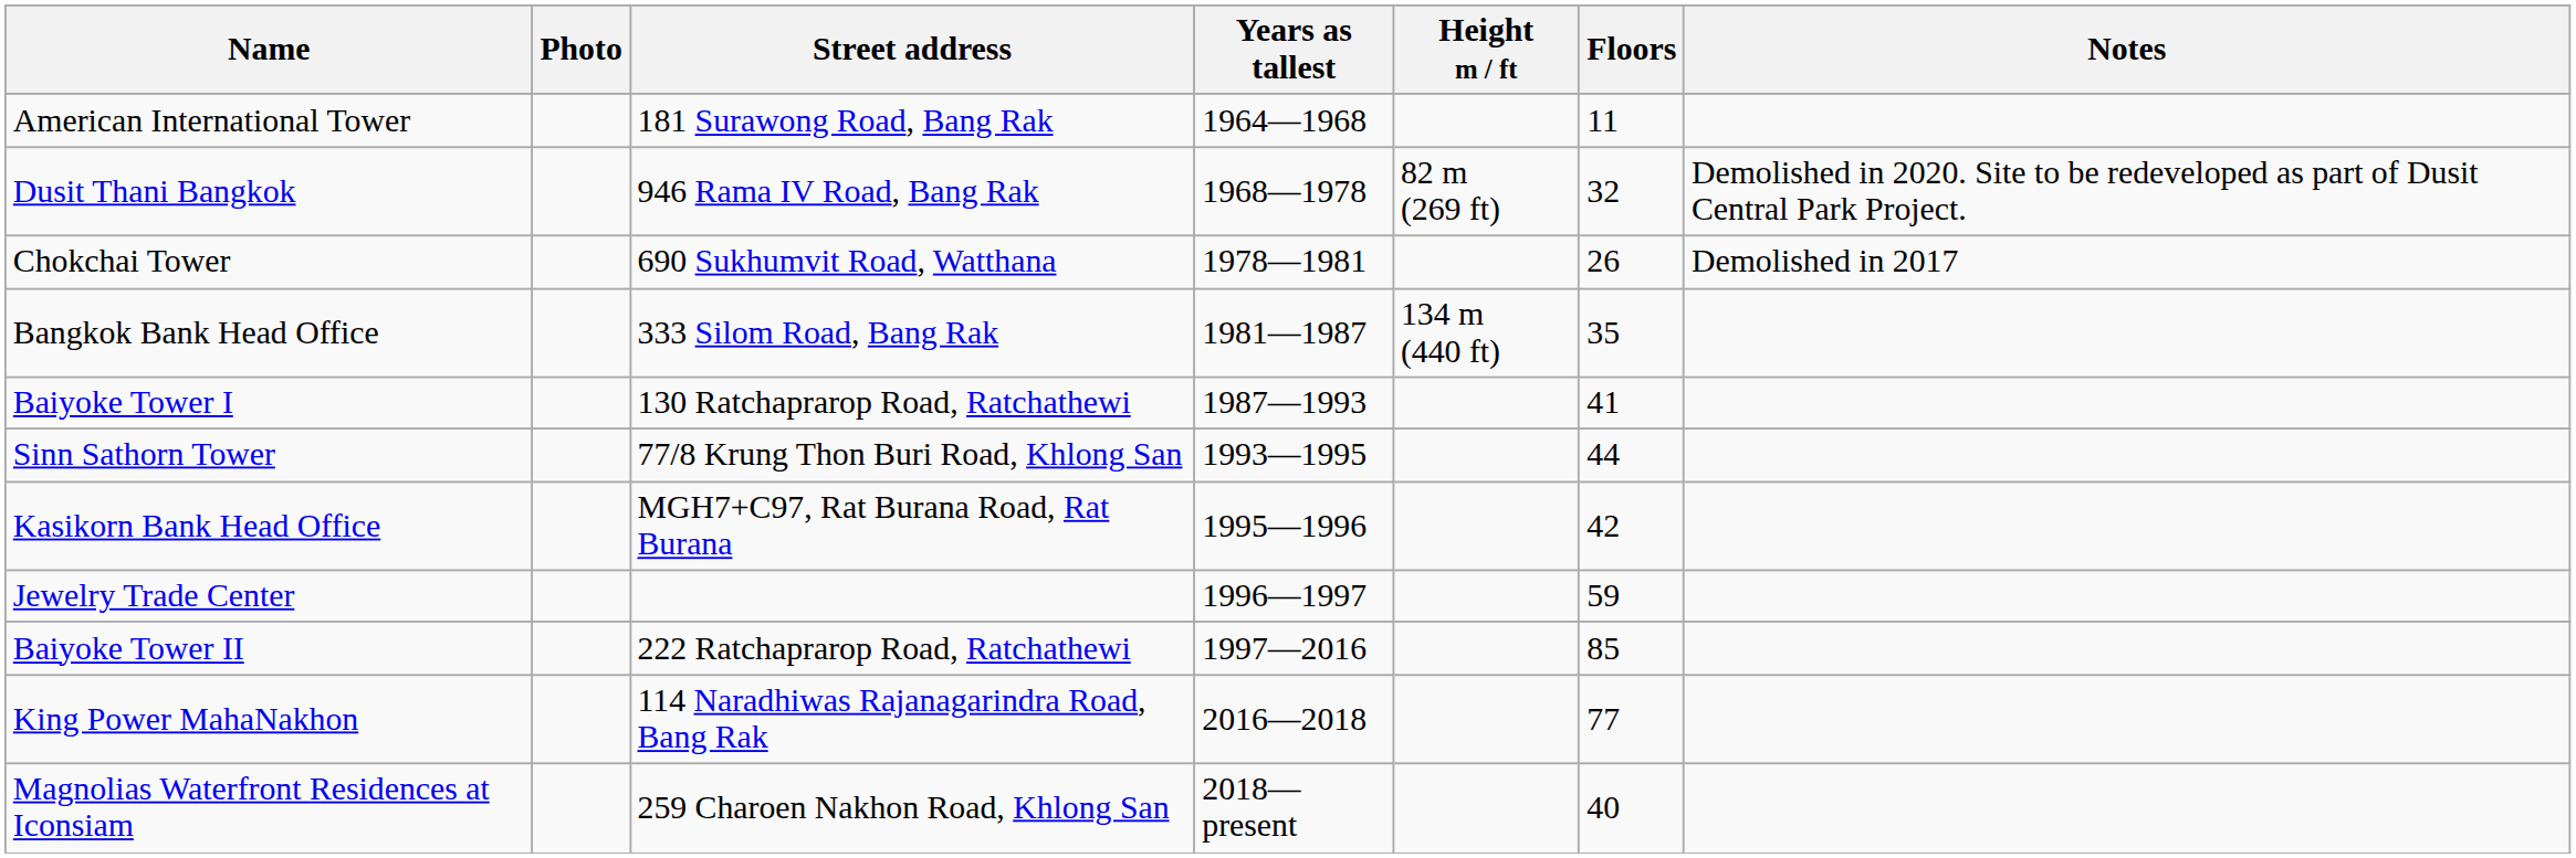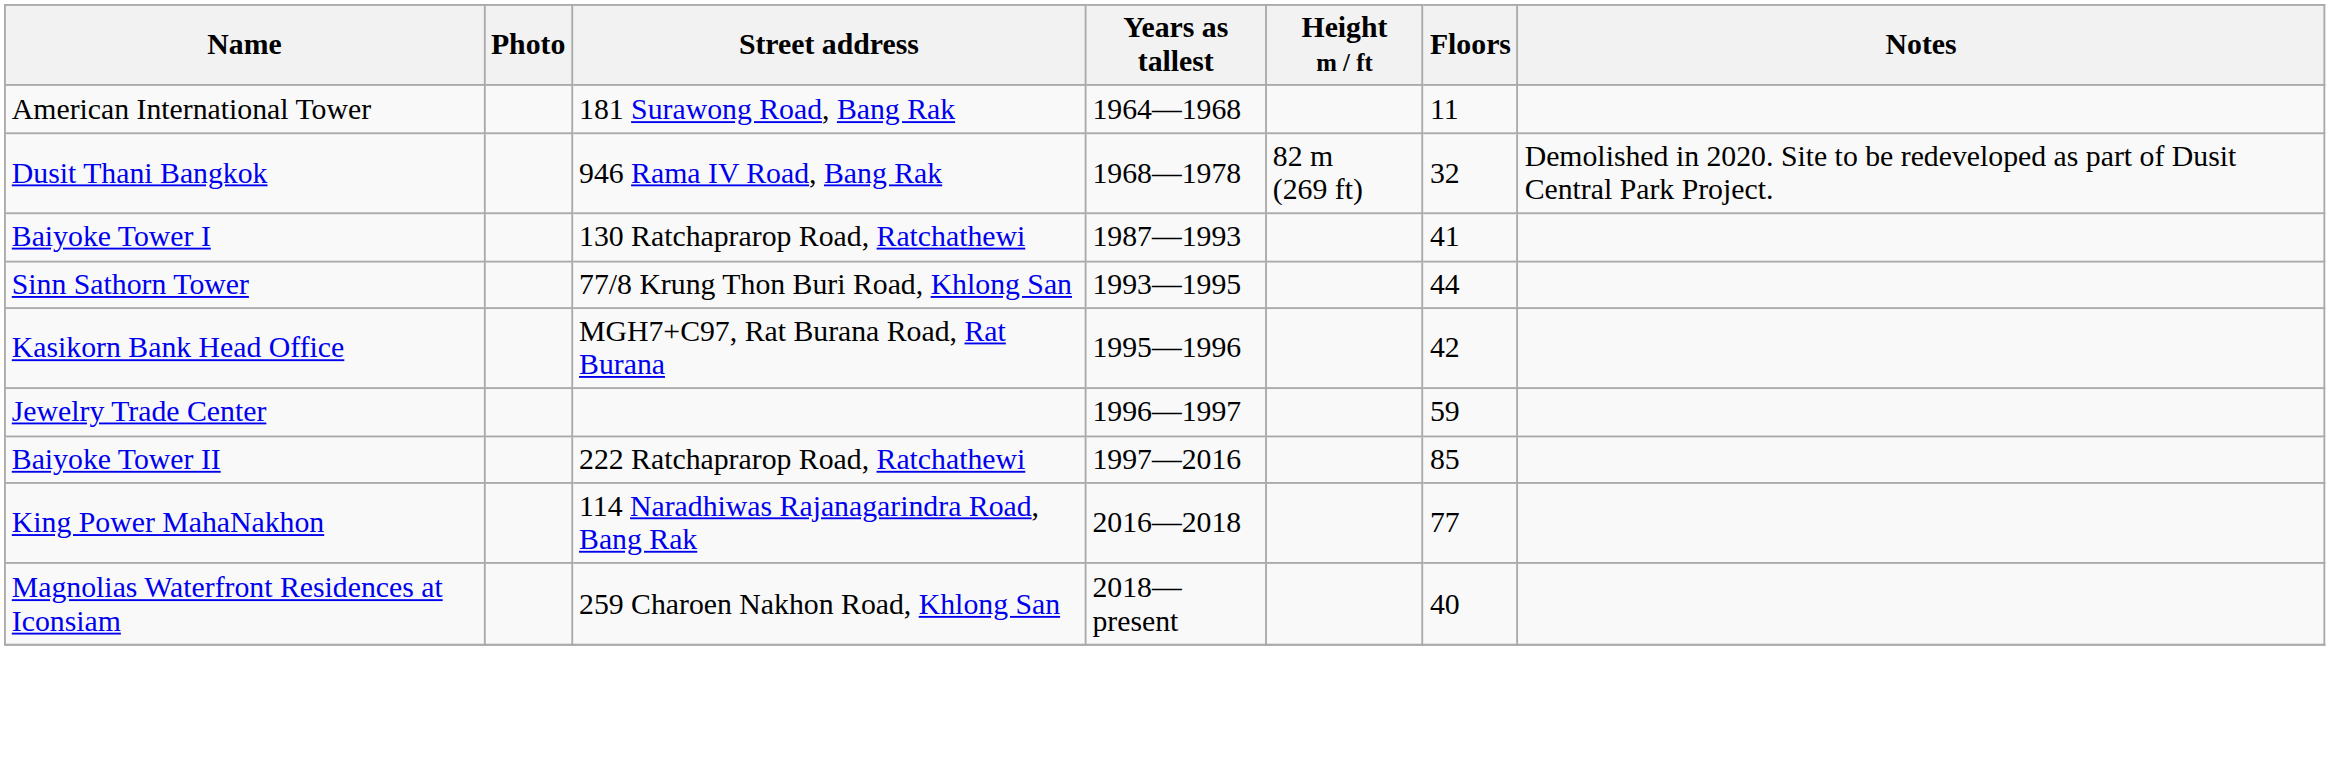- row: Chokchai Tower | 690 Sukhumvit Road, Watthana | 1978—1981 | 26 | Demolished in 2017
- row: Bangkok Bank Head Office | 333 Silom Road, Bang Rak | 1981—1987 | 134 m (440 ft) | 35
